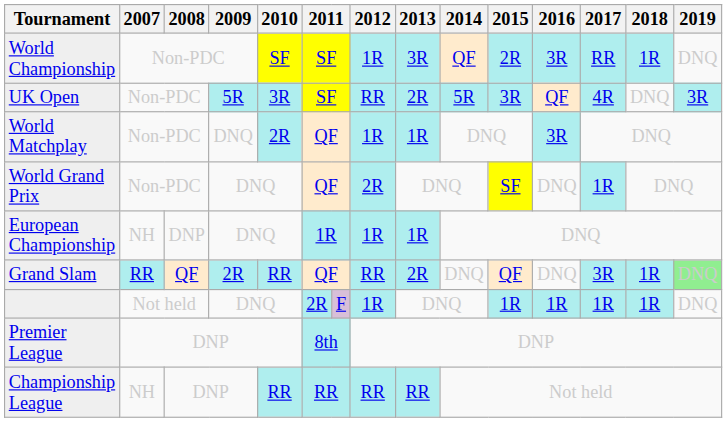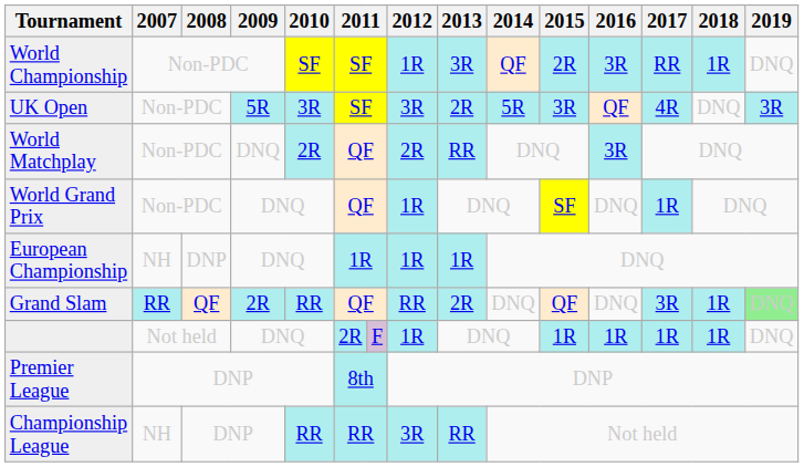UK Open | 2012: RR -> 3R
World Matchplay | 2012: 1R -> 2R
World Matchplay | 2013: 1R -> RR
World Grand Prix | 2012: 2R -> 1R
Championship League | 2012: RR -> 3R
